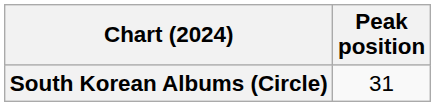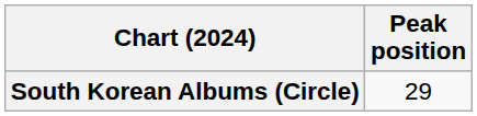South Korean Albums (Circle) | Peak position: 31 -> 29
